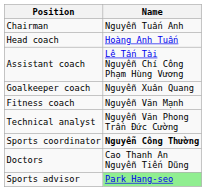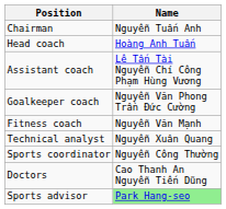Goalkeeper coach | Name: Nguyễn Xuân Quang -> Nguyễn Văn Phong Trần Đức Cường
Technical analyst | Name: Nguyễn Văn Phong Trần Đức Cường -> Nguyễn Xuân Quang
Sports coordinator | Name: bold -> normal
